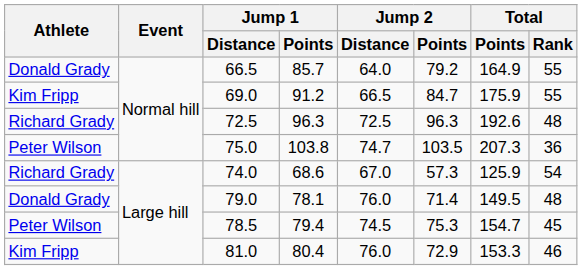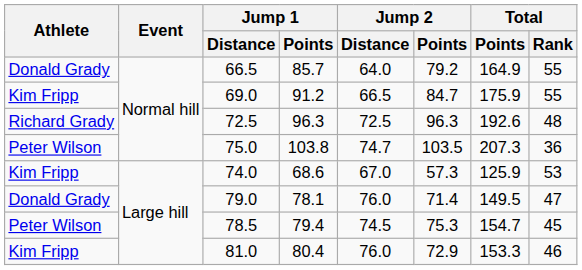74.0 | Athlete: Richard Grady -> Kim Fripp
74.0 | Total / Rank: 54 -> 53
79.0 | Total / Rank: 48 -> 47
